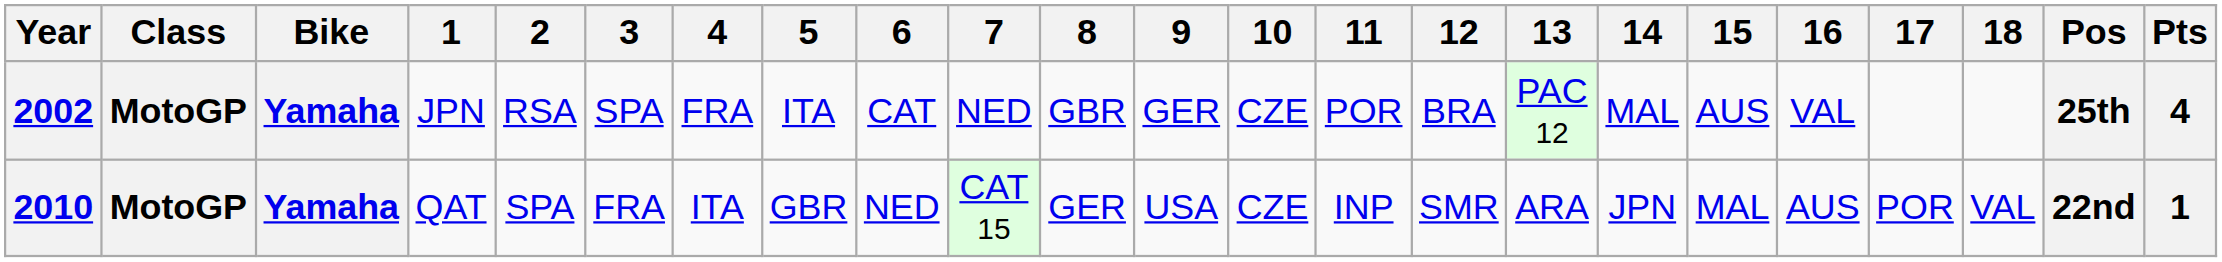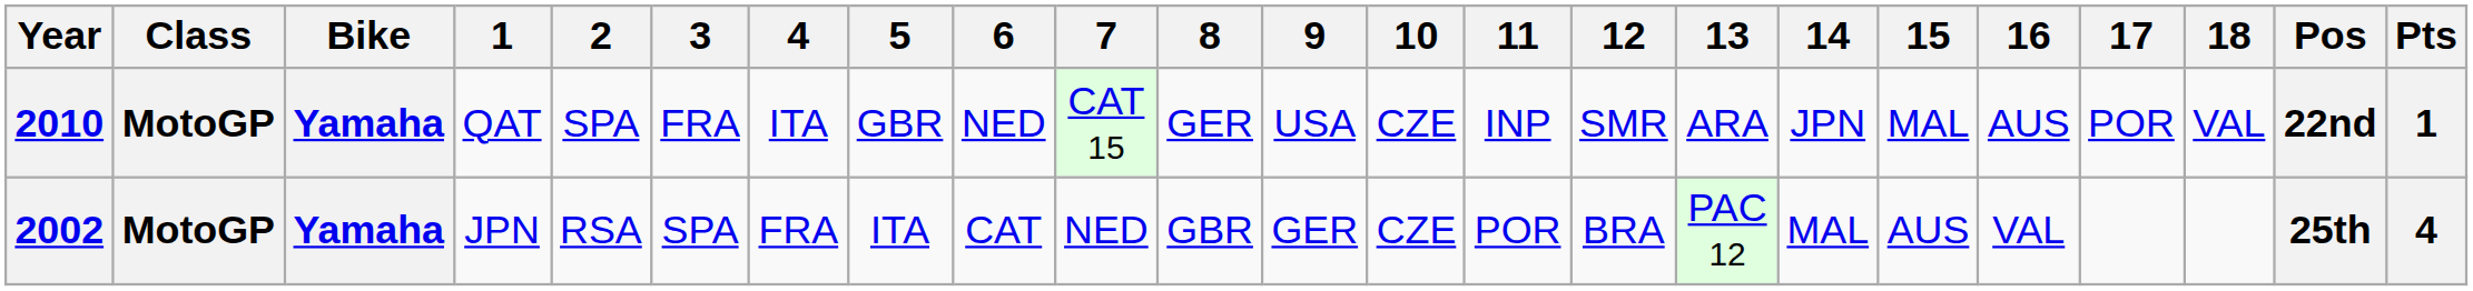rows swapped: 2002 <-> 2010
